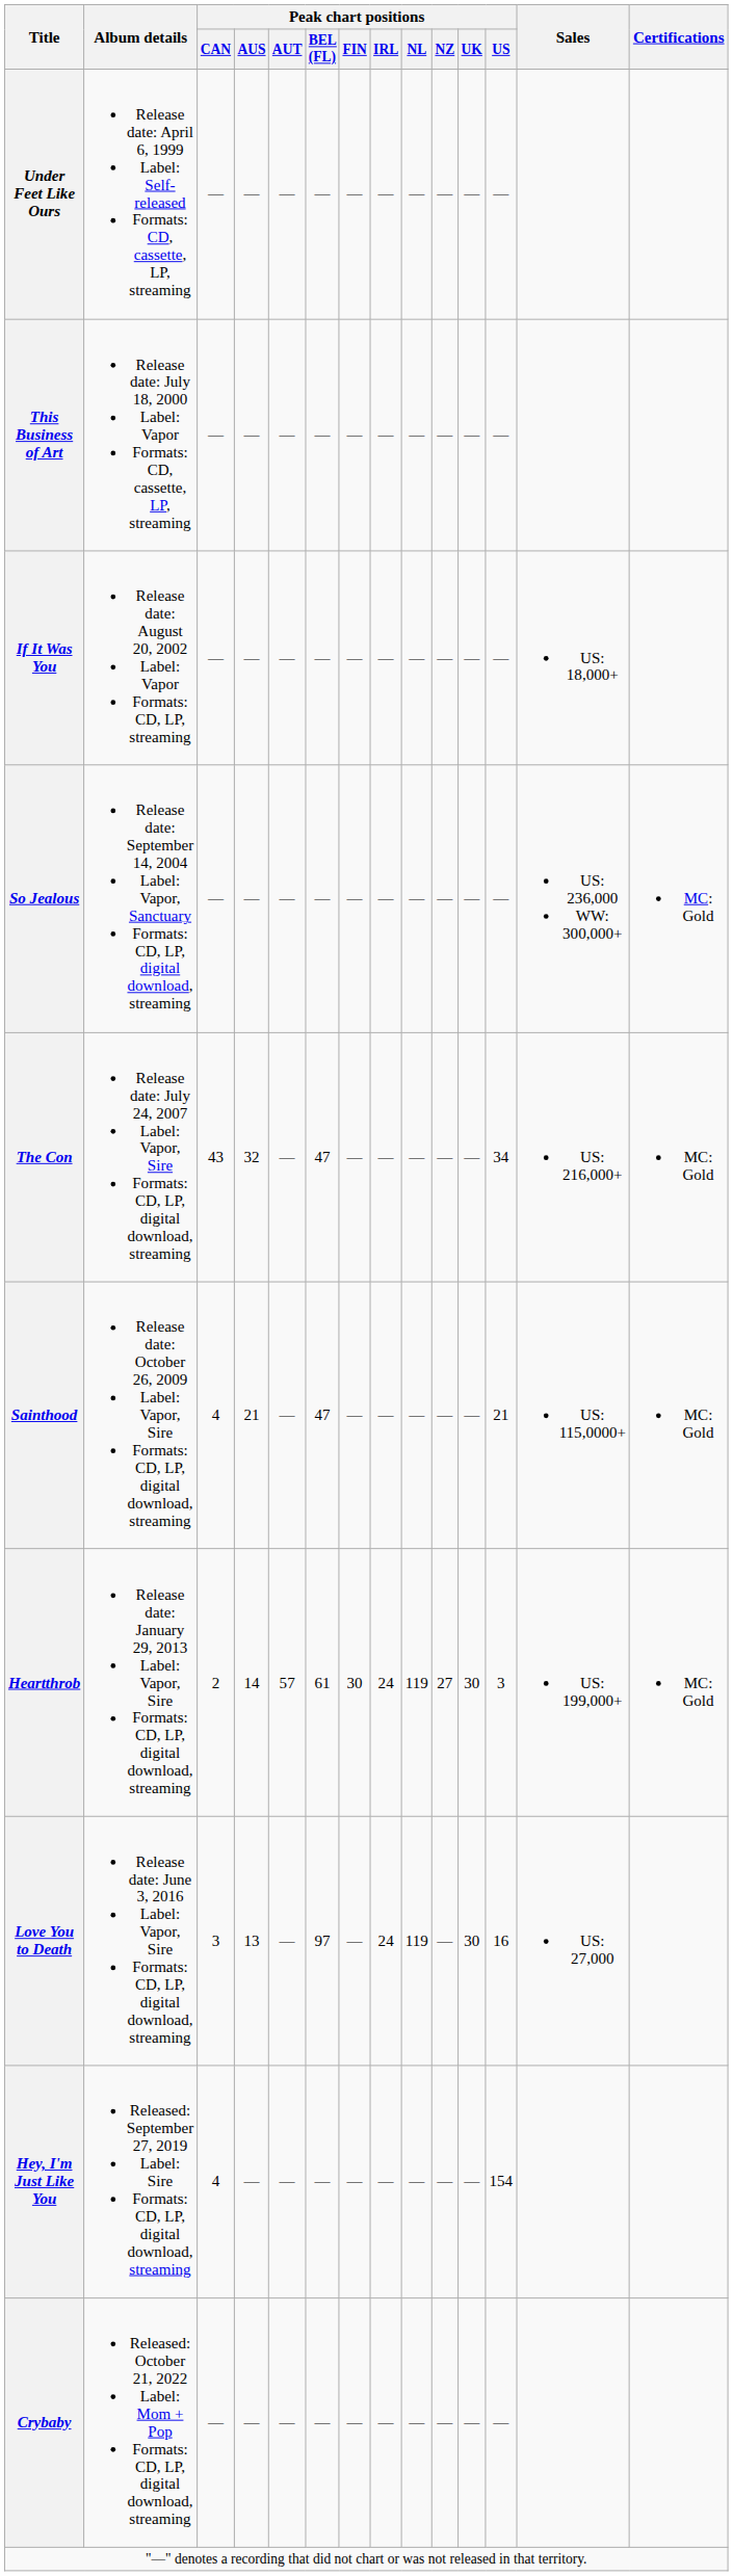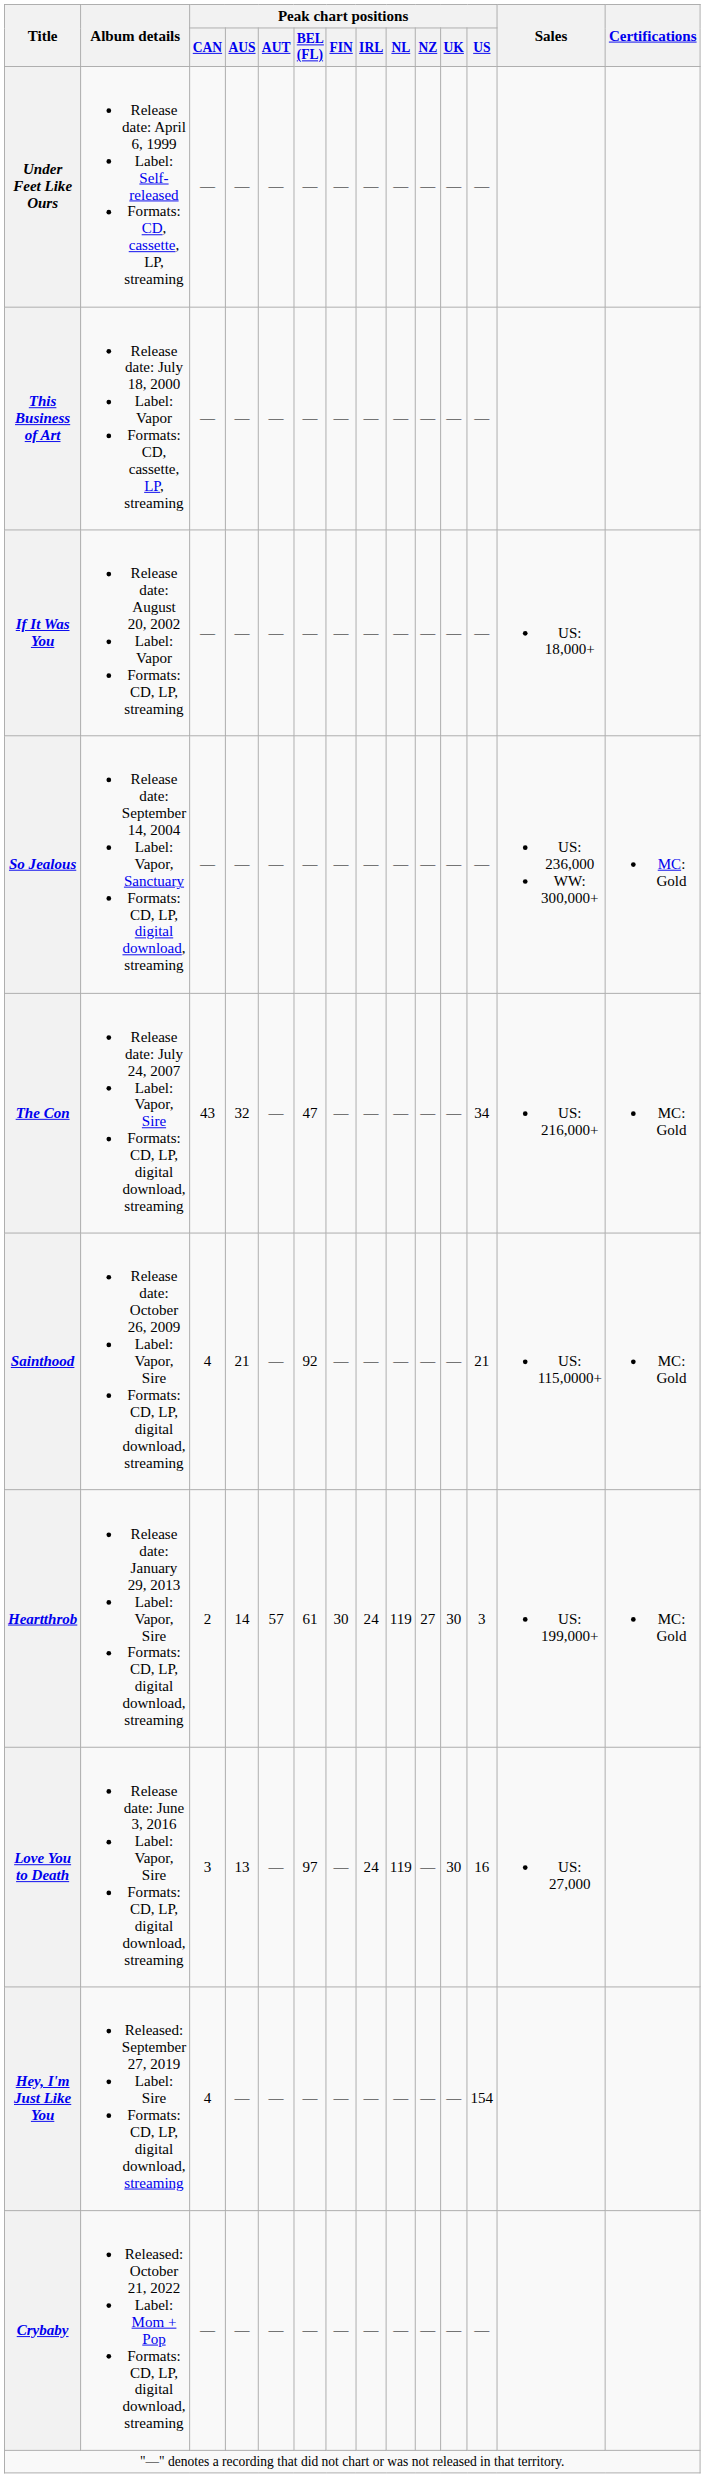Sainthood | Peak chart positions / BEL (FL): 47 -> 92
